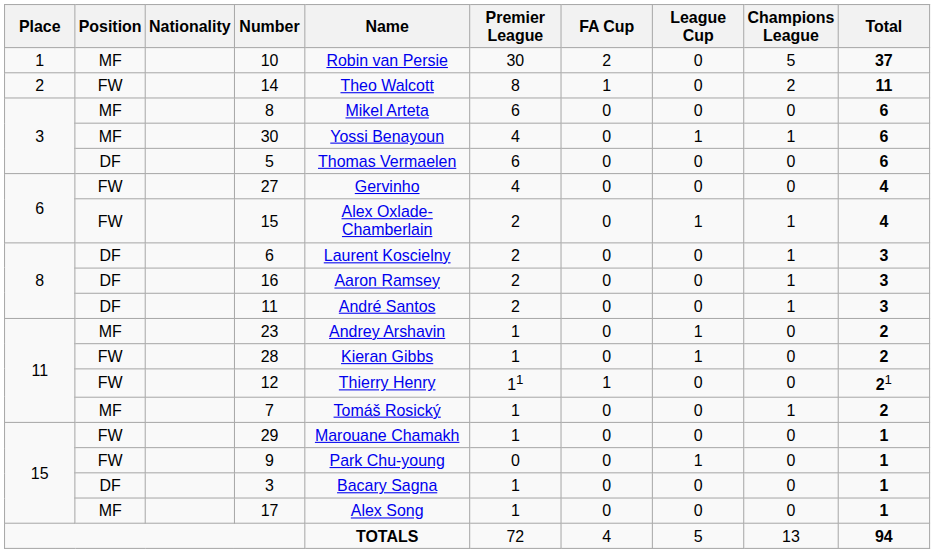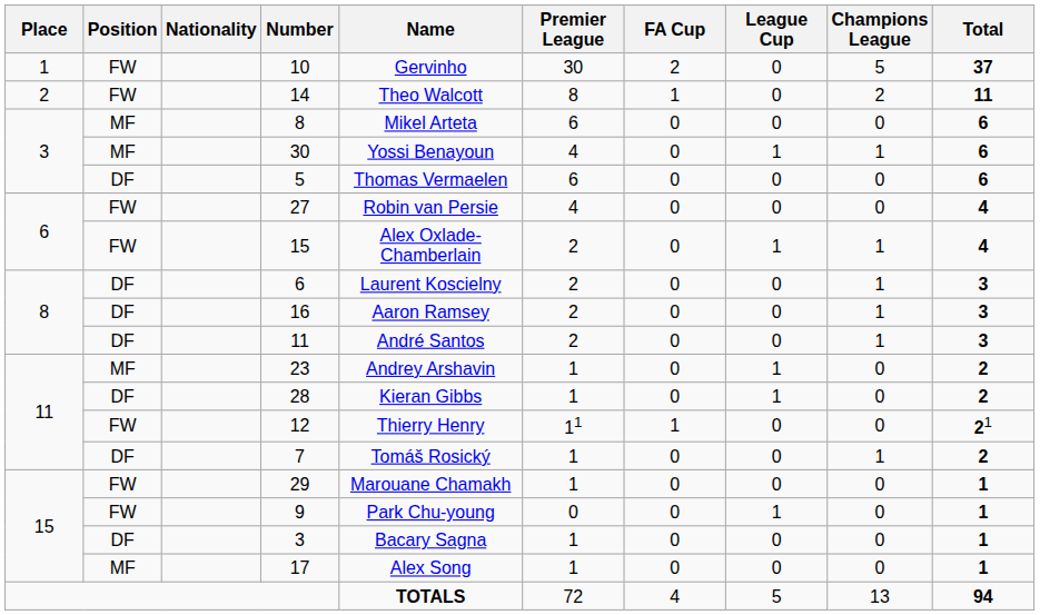10 | Position: MF -> FW
10 | Name: Robin van Persie -> Gervinho
27 | Name: Gervinho -> Robin van Persie
28 | Position: FW -> DF
7 | Position: MF -> DF
